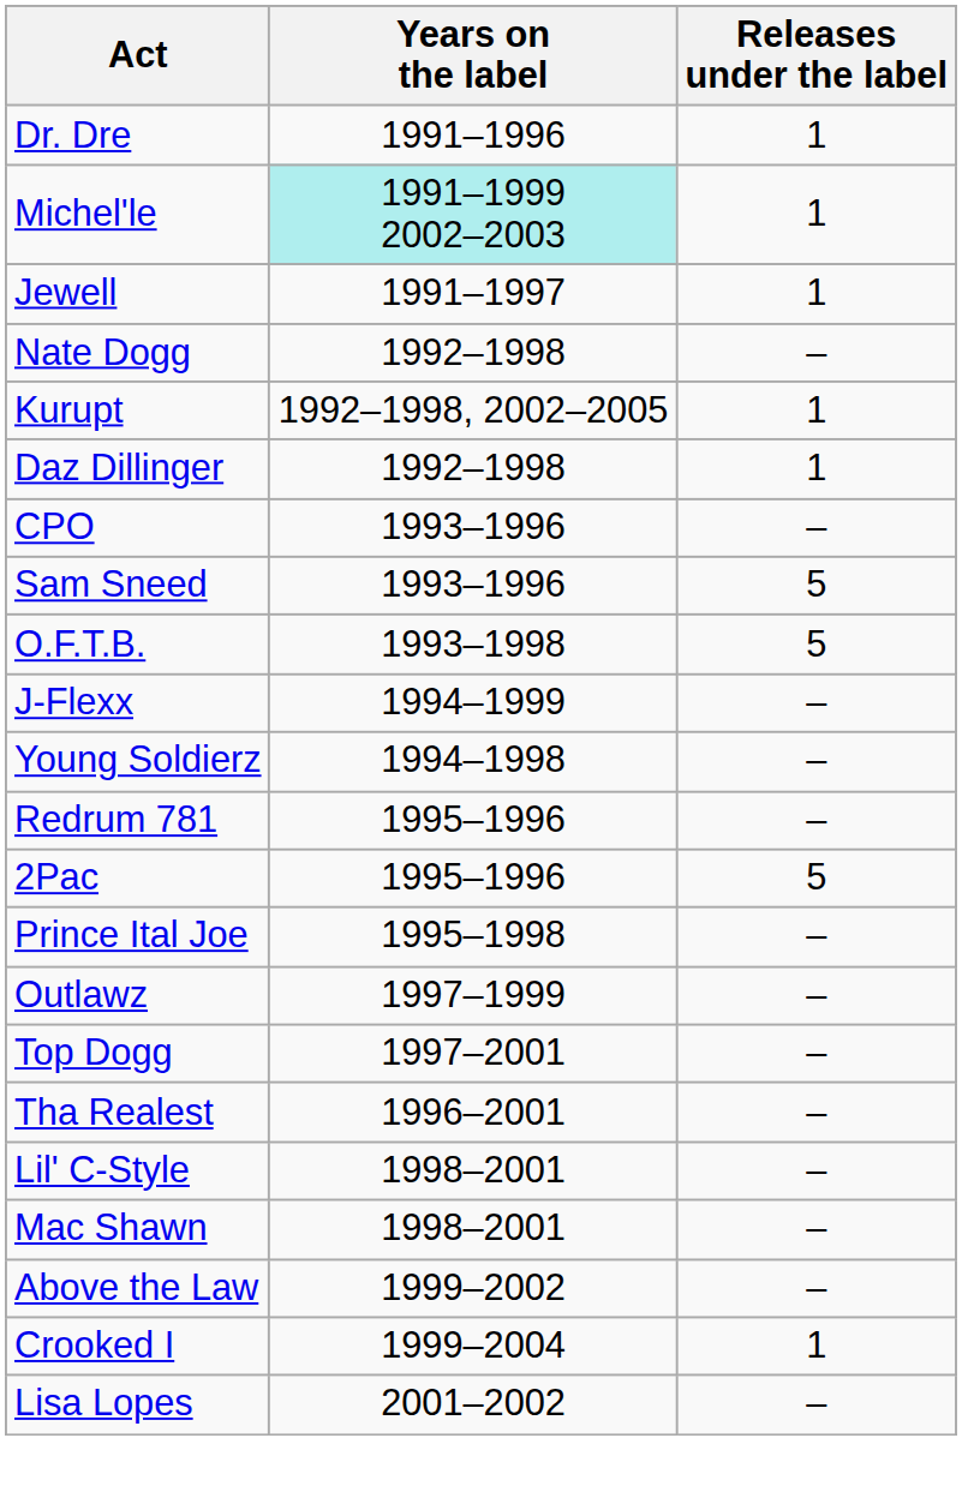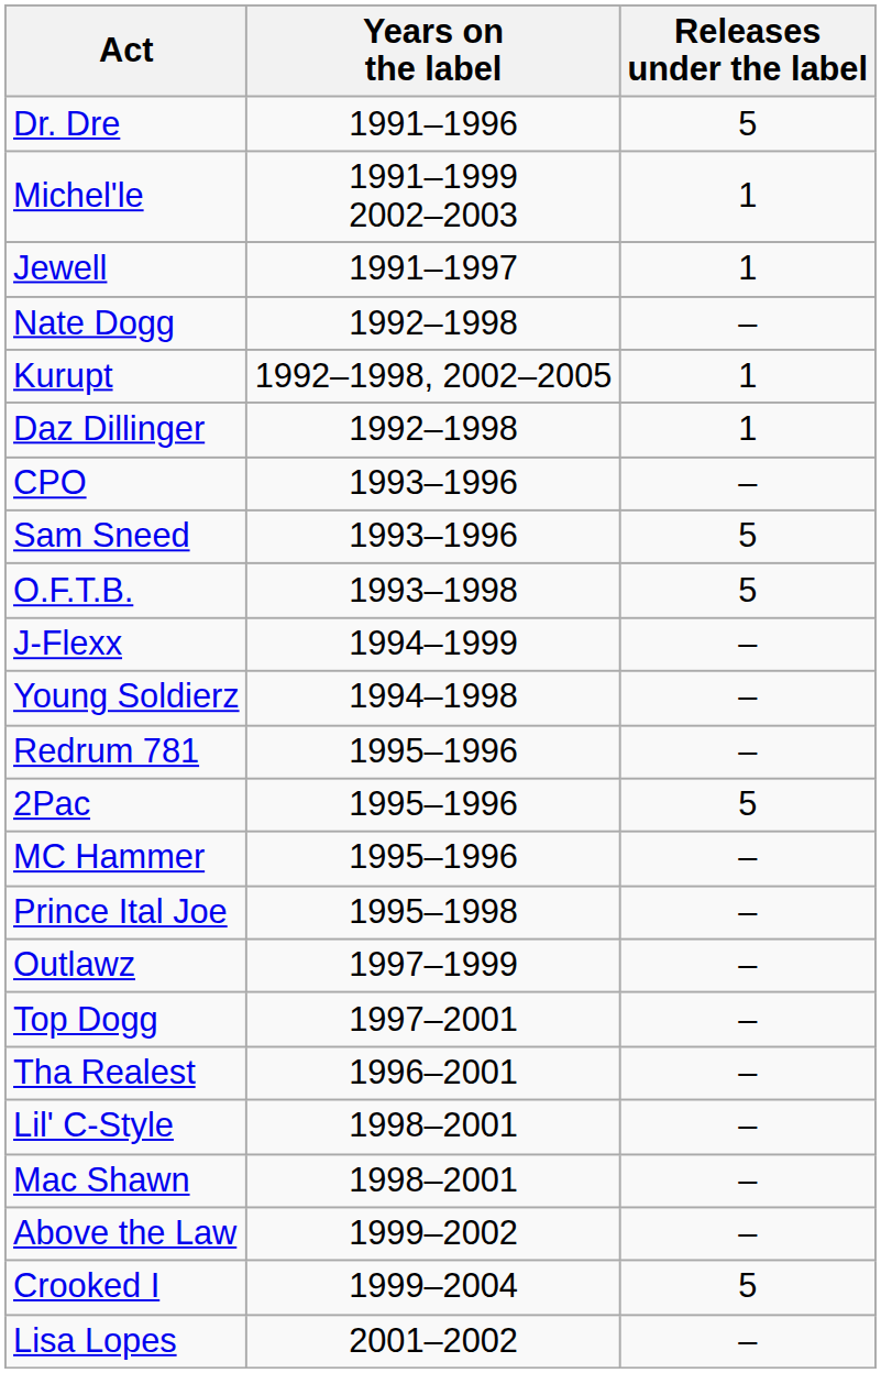Dr. Dre | Releases under the label: 1 -> 5
Michel'le | Years on the label: paleturquoise background -> no background
+ row: MC Hammer | 1995–1996 | –
Crooked I | Releases under the label: 1 -> 5
